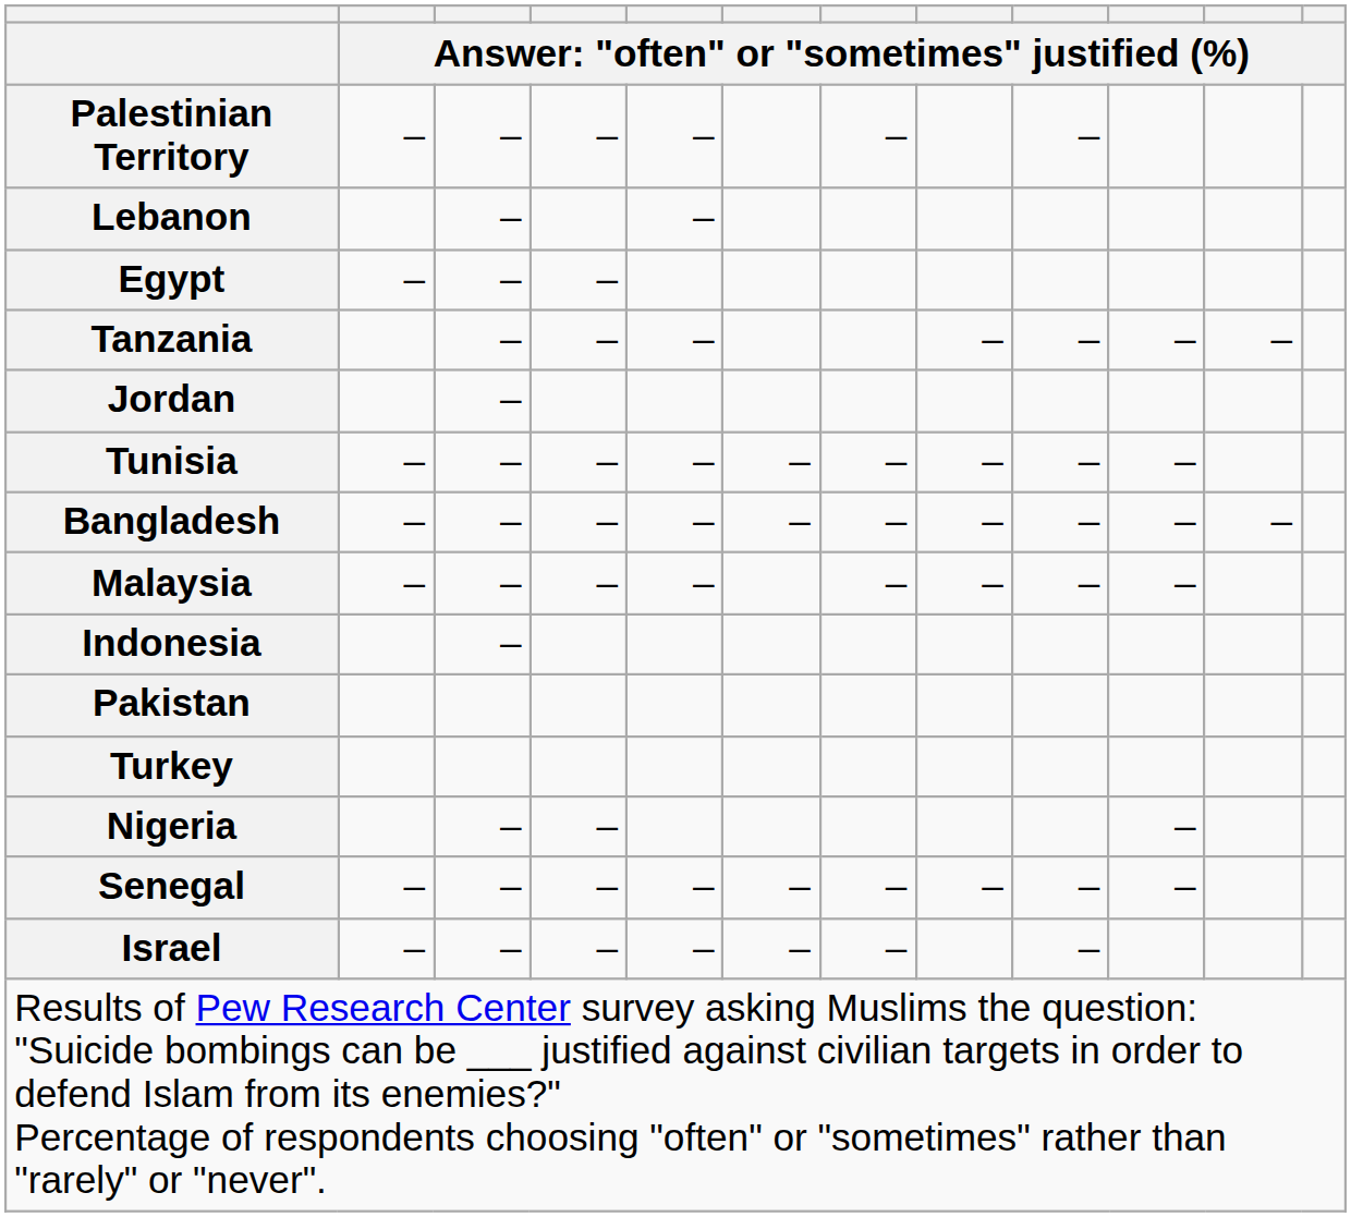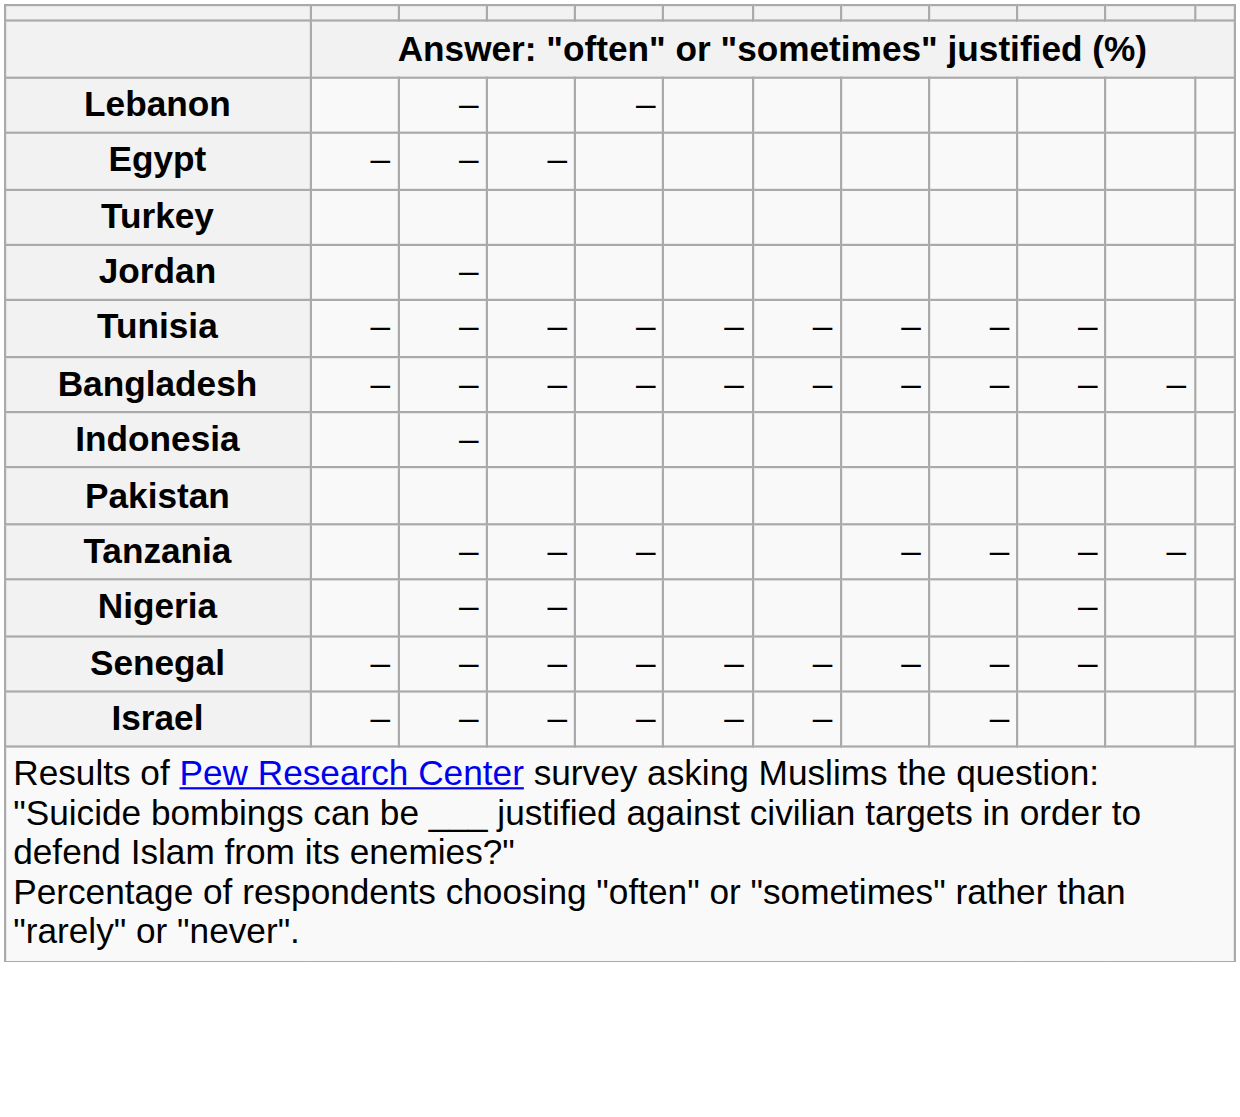- row: Palestinian Territory | – | – | – | – | – | –
rows swapped: Turkey <-> Tanzania
- row: Malaysia | – | – | – | – | – | – | – | –
